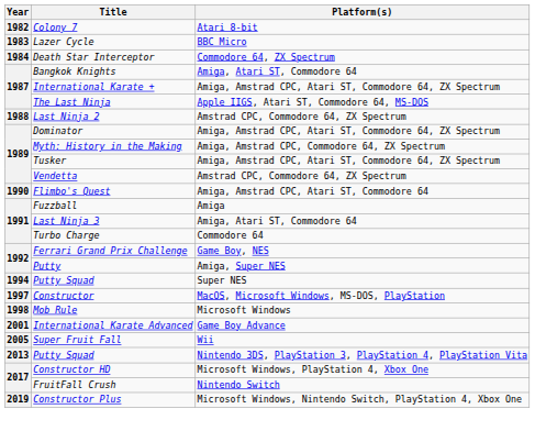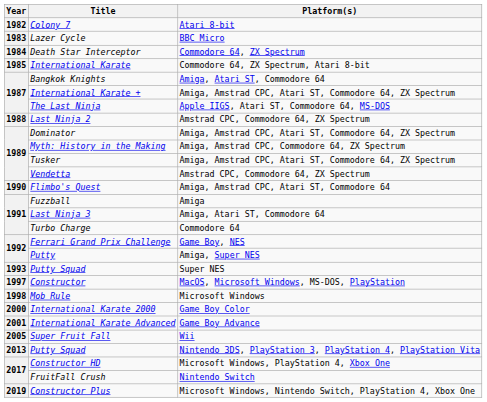+ row: 1985 | International Karate | Commodore 64, ZX Spectrum, Atari 8-bit
Putty Squad / Super NES | Year: 1994 -> 1993
+ row: 2000 | International Karate 2000 | Game Boy Color
